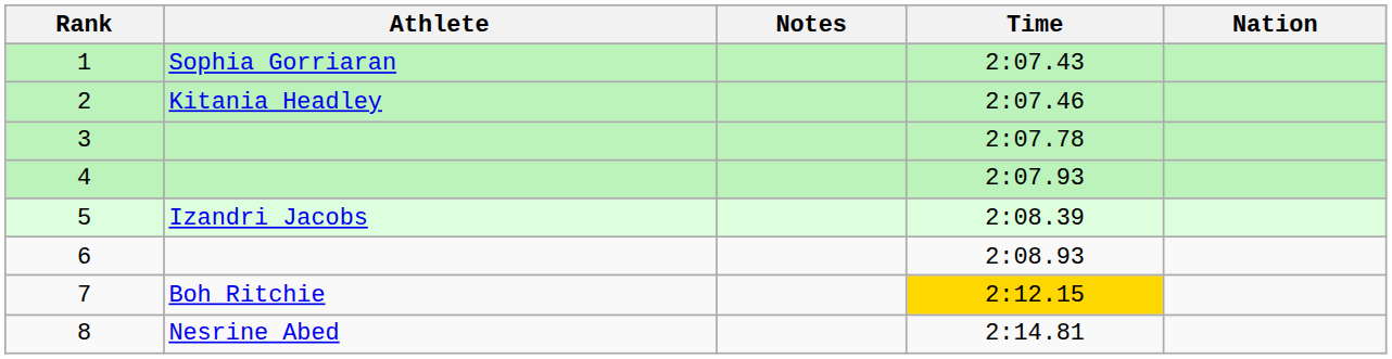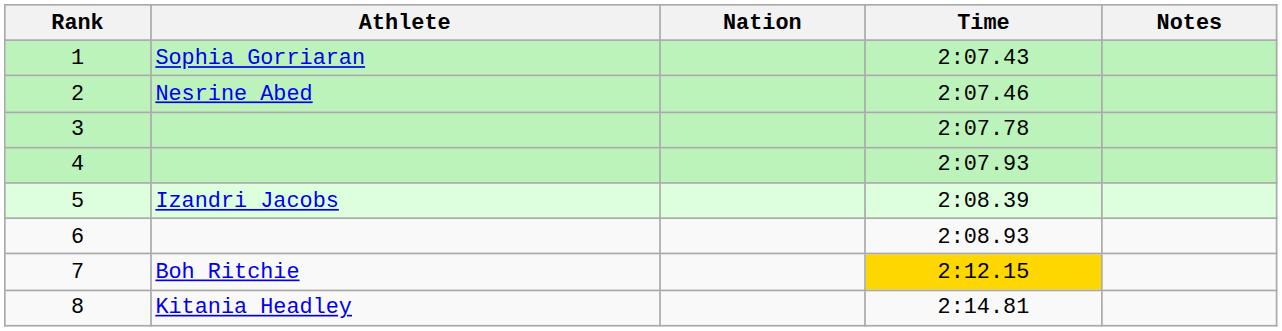columns swapped: Nation <-> Notes
2 | Athlete: Kitania Headley -> Nesrine Abed
8 | Athlete: Nesrine Abed -> Kitania Headley
